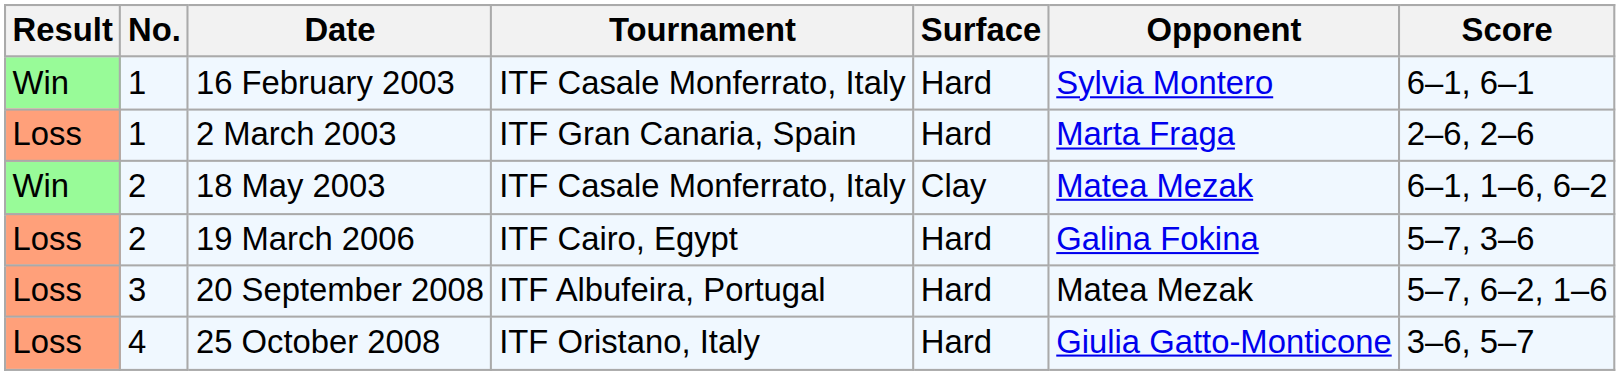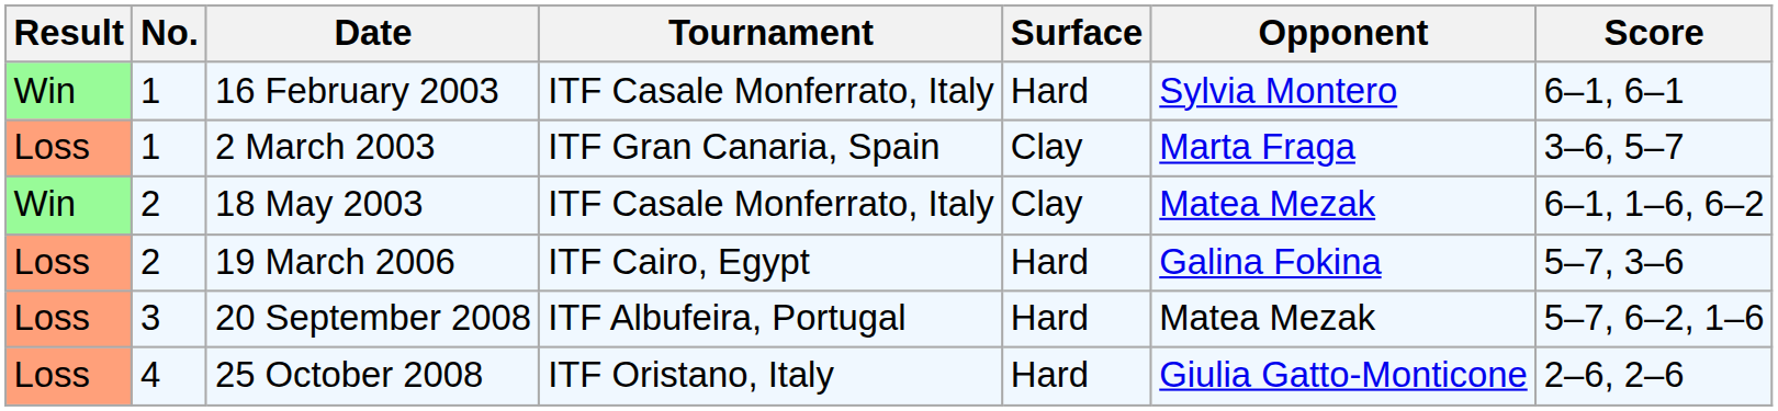2 March 2003 | Surface: Hard -> Clay
2 March 2003 | Score: 2–6, 2–6 -> 3–6, 5–7
25 October 2008 | Score: 3–6, 5–7 -> 2–6, 2–6
